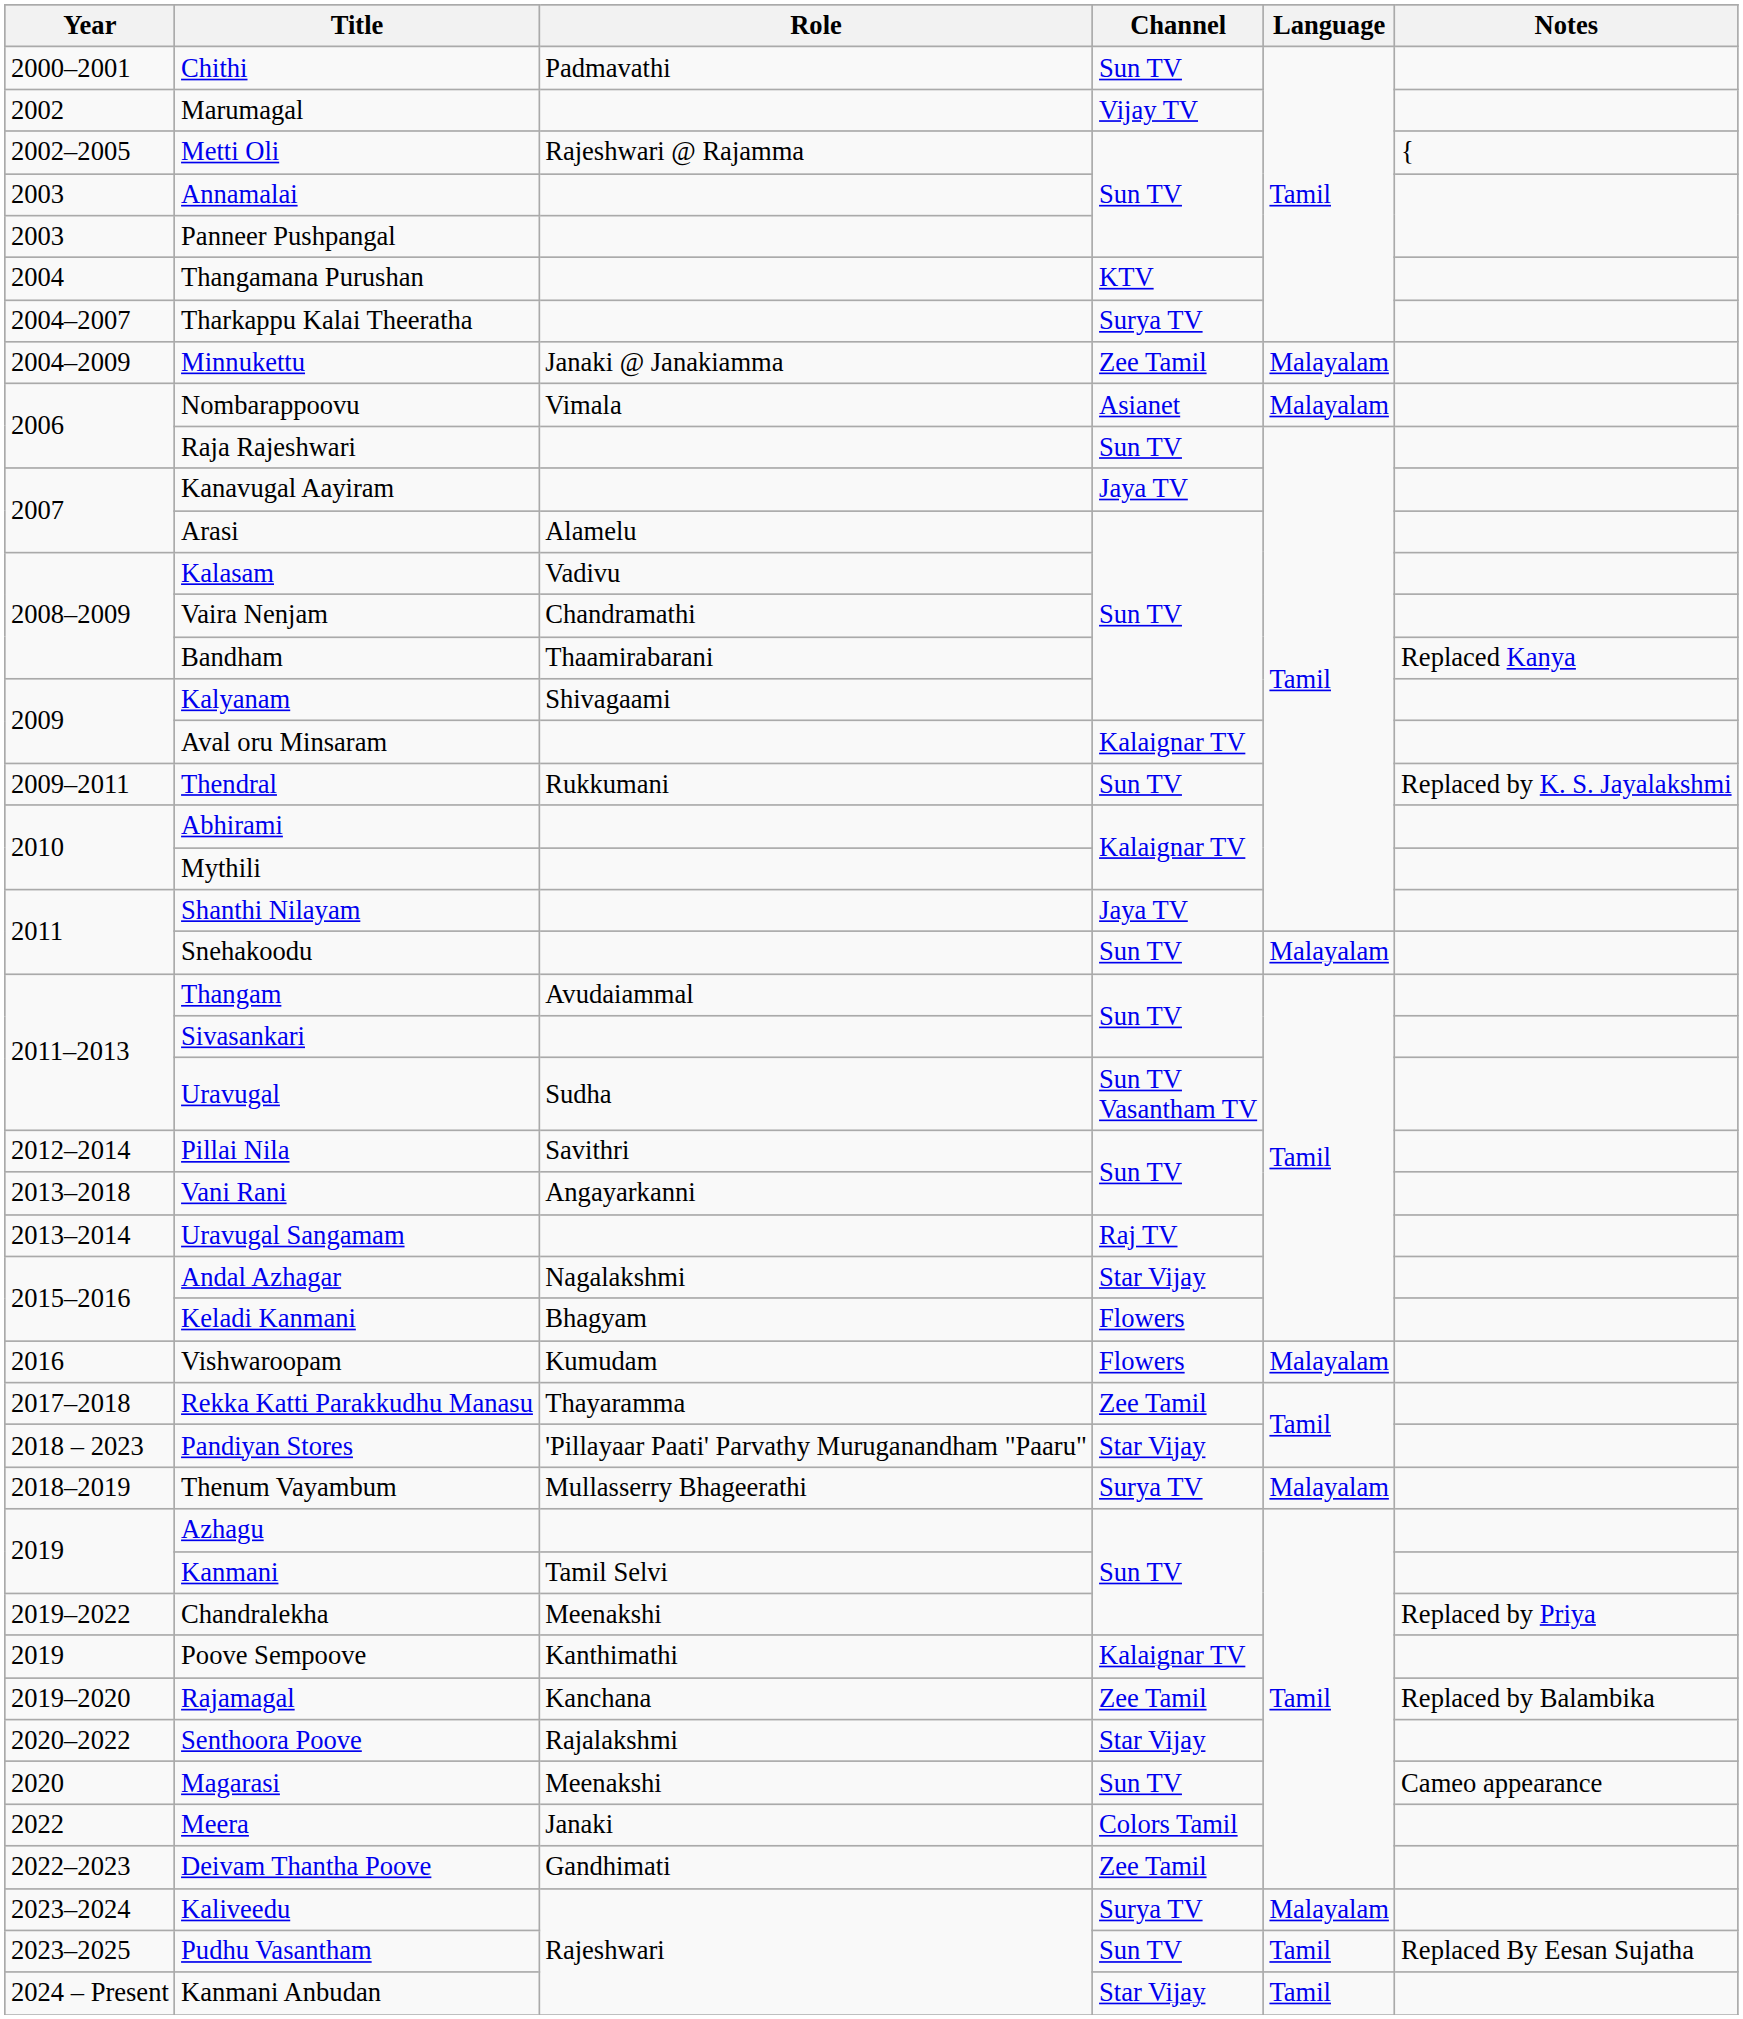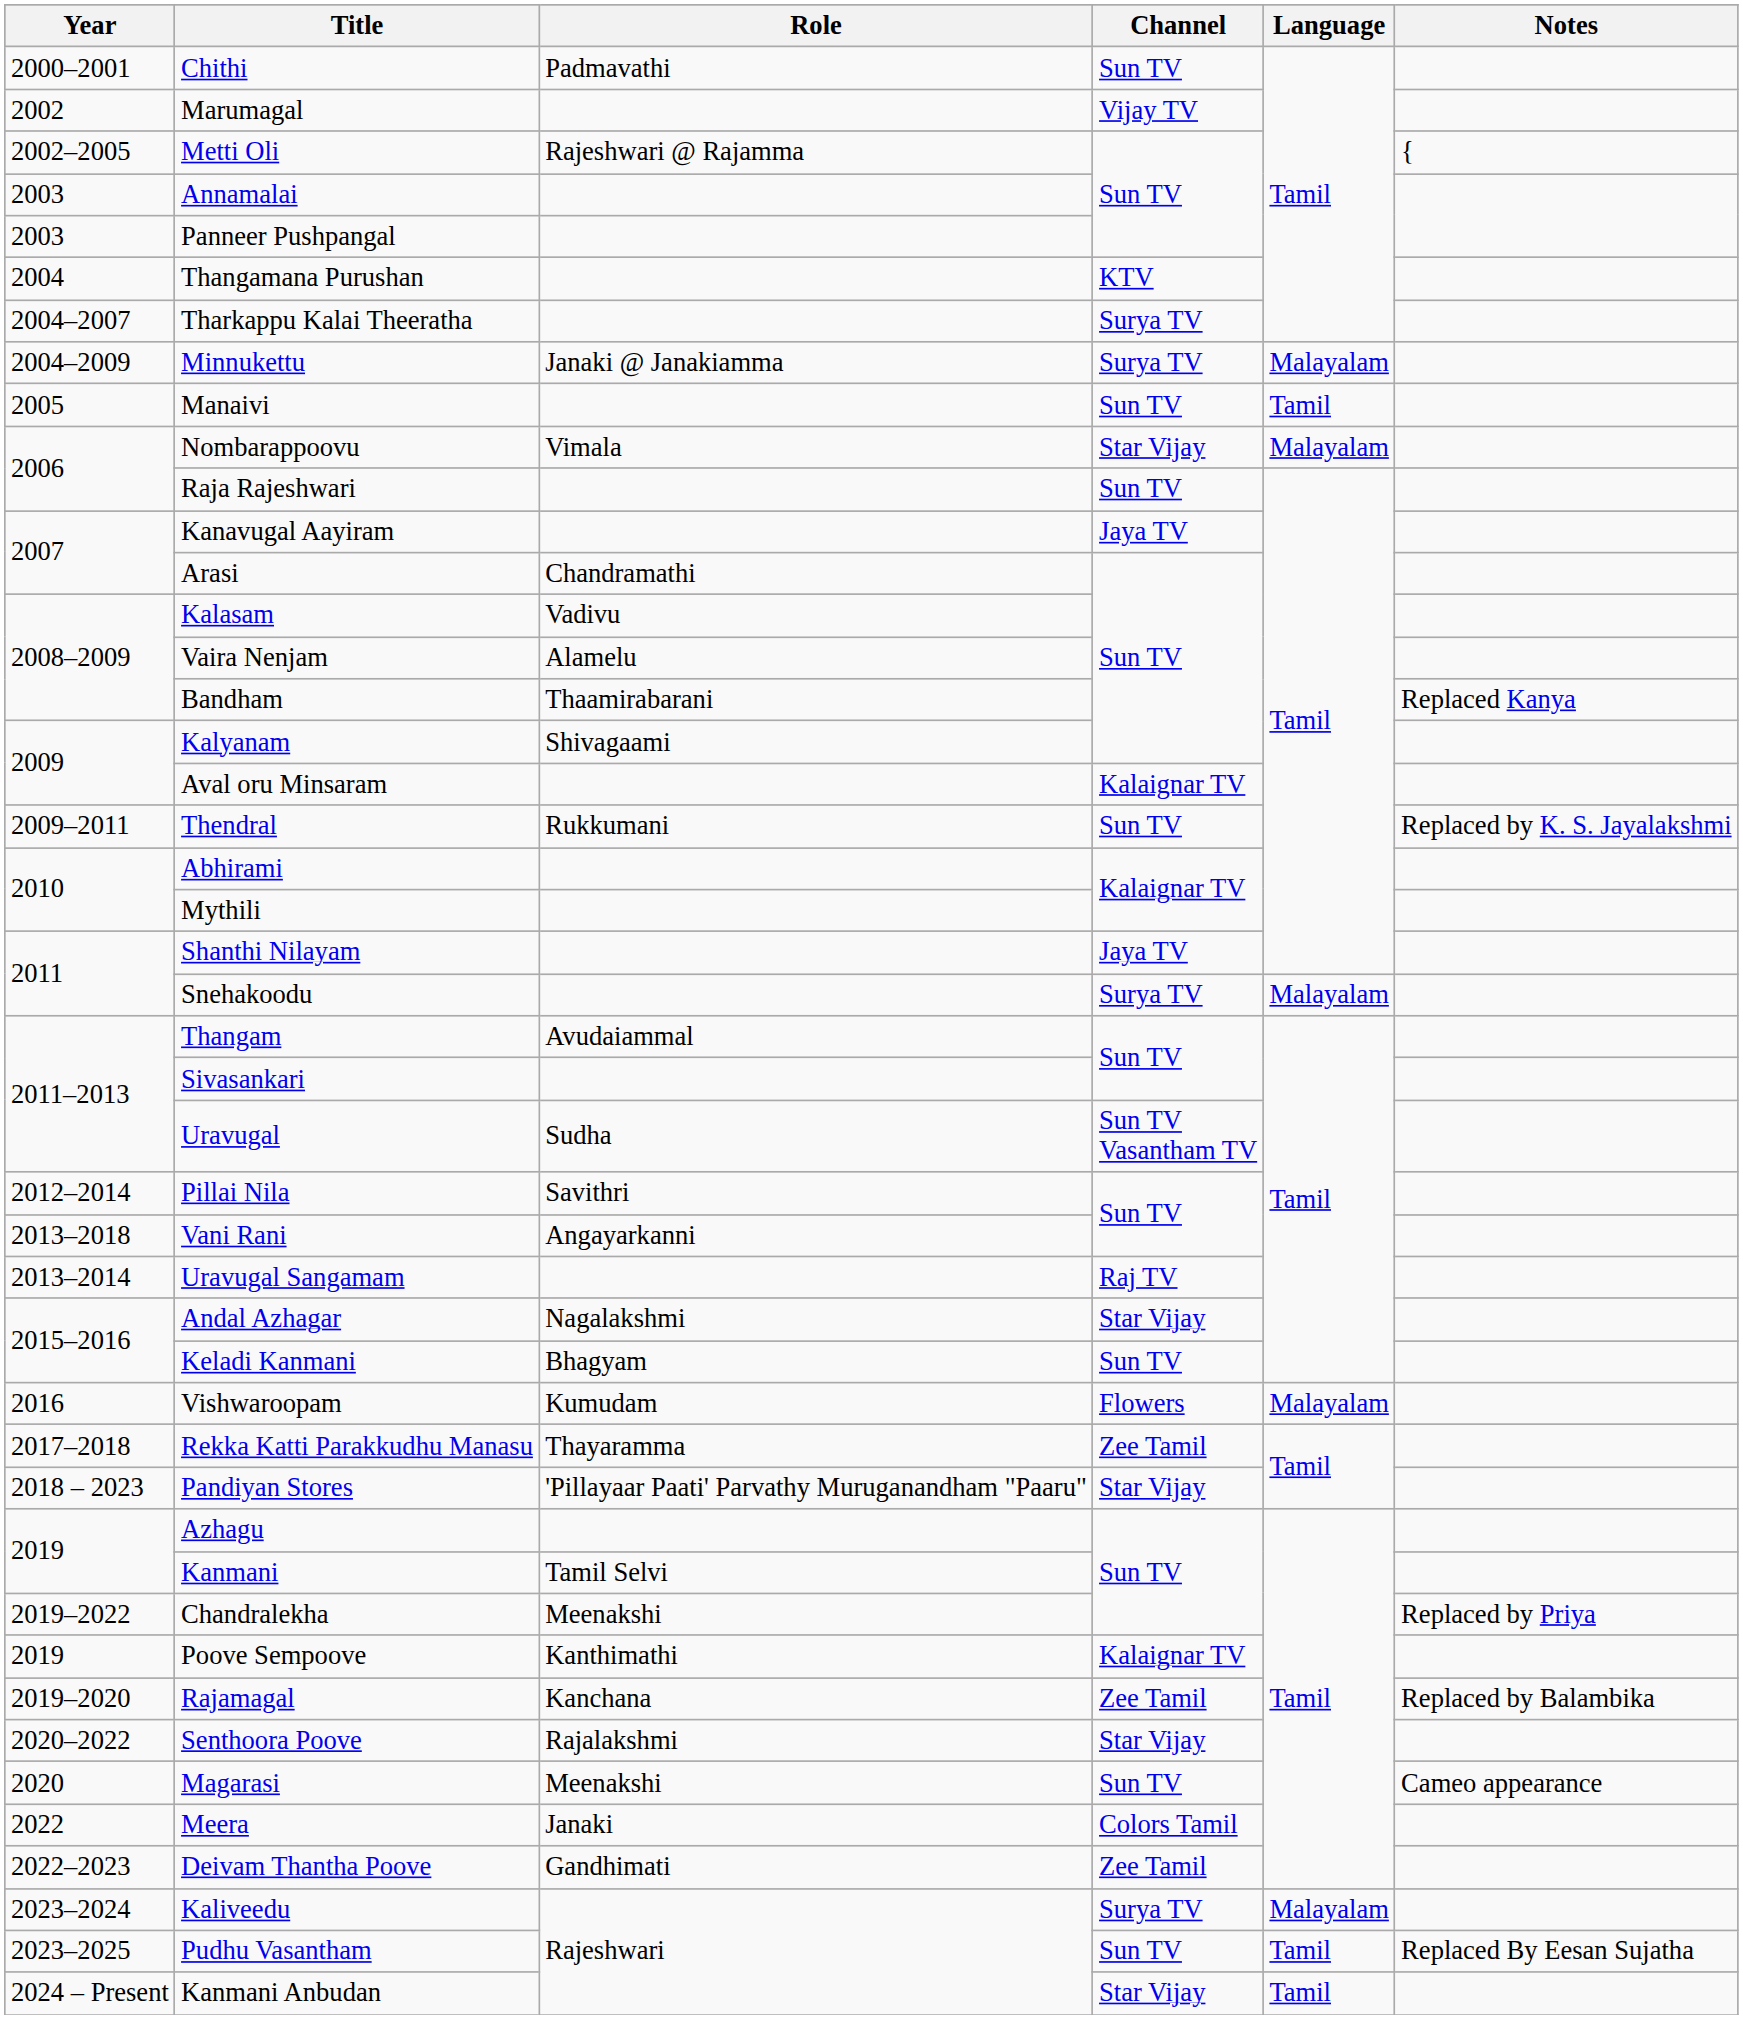Minnukettu | Channel: Zee Tamil -> Surya TV
+ row: 2005 | Manaivi | Sun TV | Tamil
Nombarappoovu | Channel: Asianet -> Star Vijay
Arasi | Role: Alamelu -> Chandramathi
Vaira Nenjam | Role: Chandramathi -> Alamelu
Snehakoodu | Channel: Sun TV -> Surya TV
Keladi Kanmani | Channel: Flowers -> Sun TV
- row: 2018–2019 | Thenum Vayambum | Mullasserry Bhageerathi | Surya TV | Malayalam
